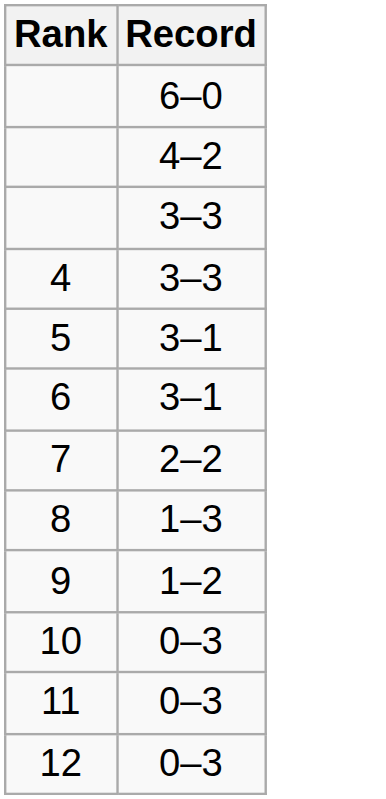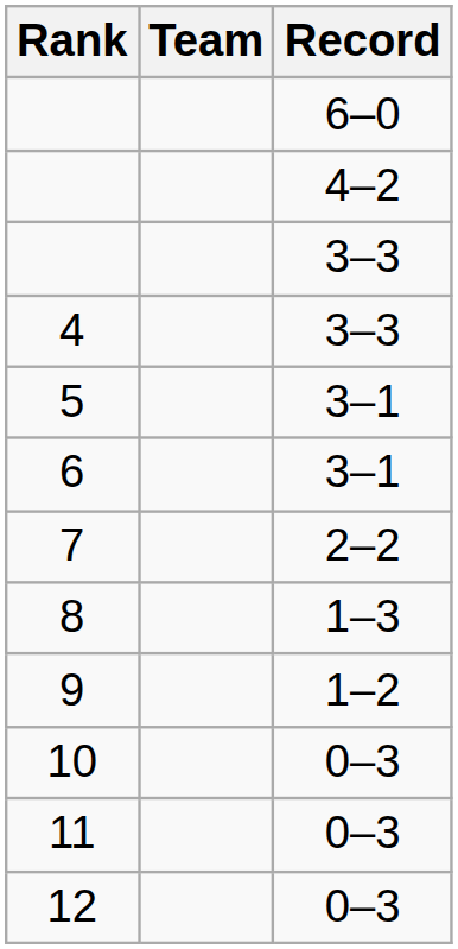+ column: Team
